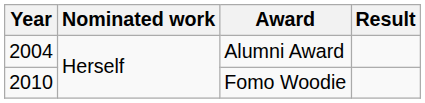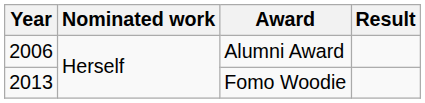Alumni Award | Year: 2004 -> 2006
Fomo Woodie | Year: 2010 -> 2013
